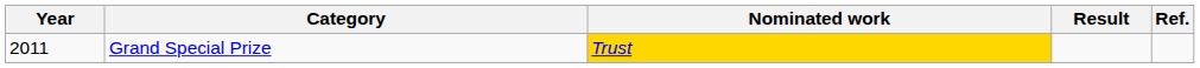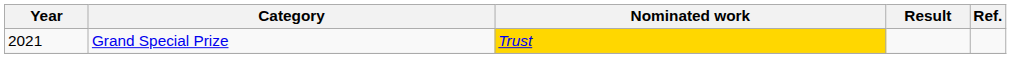Grand Special Prize | Year: 2011 -> 2021
